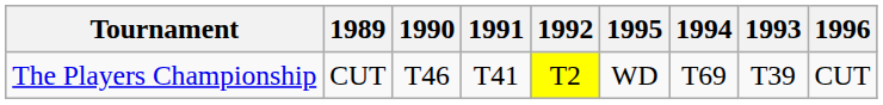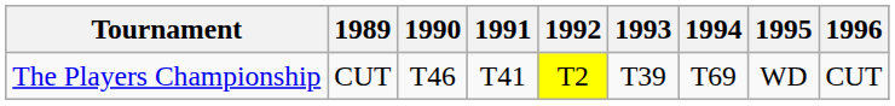columns swapped: 1993 <-> 1995
